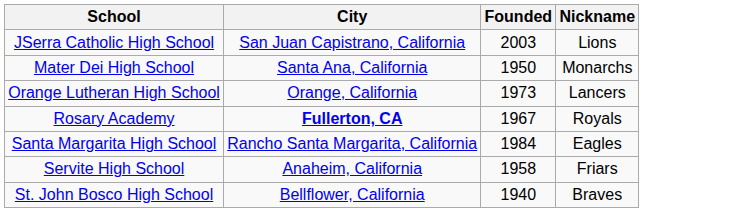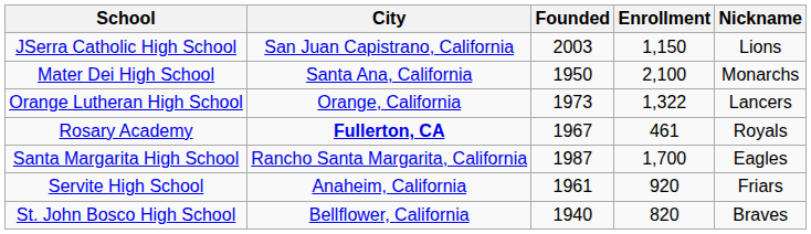+ column: Enrollment | 1,150 | 2,100 | 1,322 | 461 | 1,700 | 920 | 820
Santa Margarita High School | Founded: 1984 -> 1987
Servite High School | Founded: 1958 -> 1961
